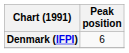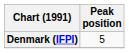Denmark (IFPI) | Peak position: 6 -> 5
